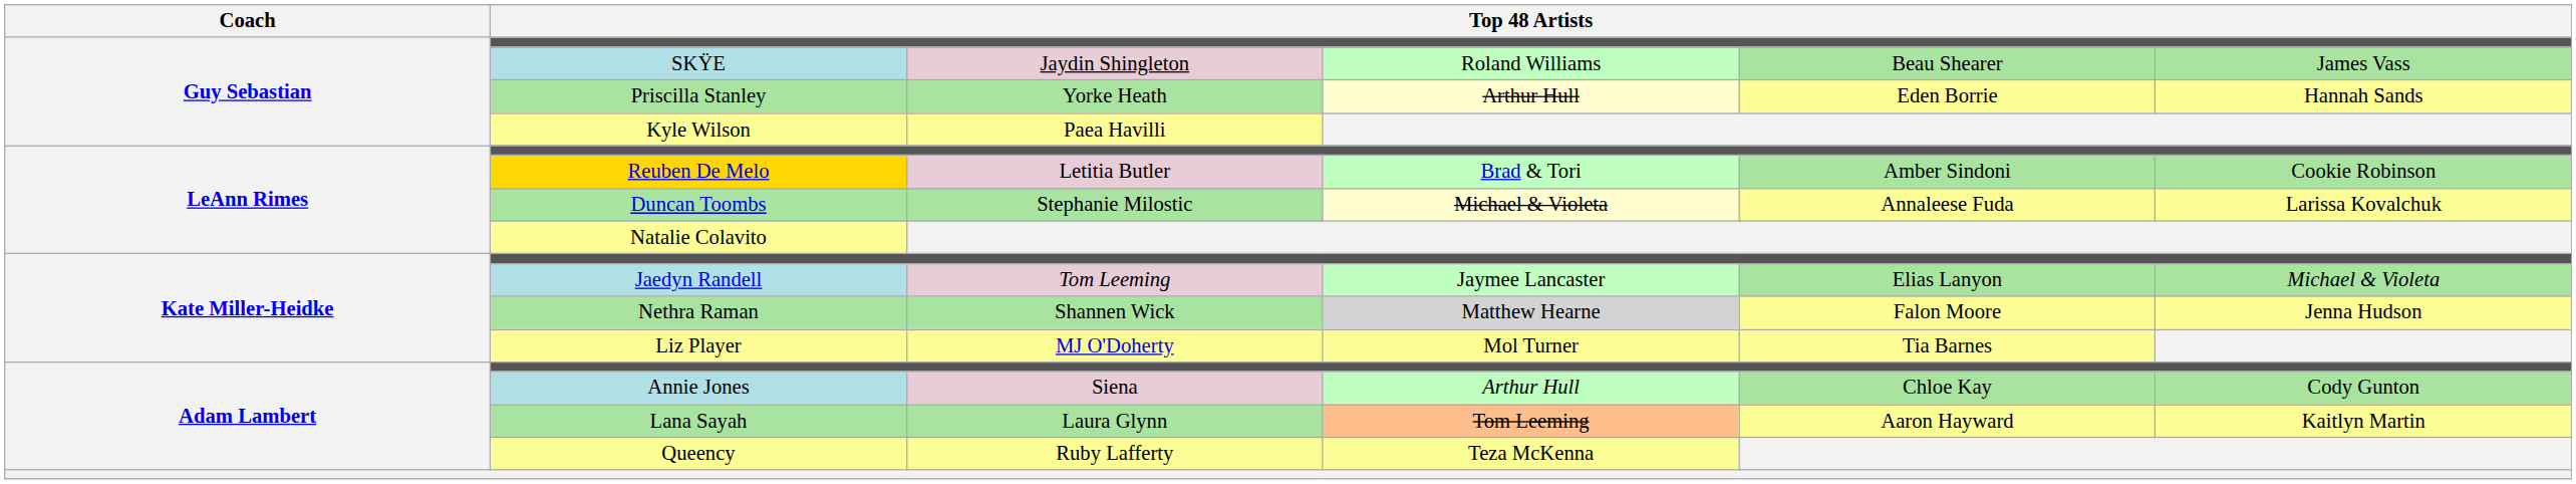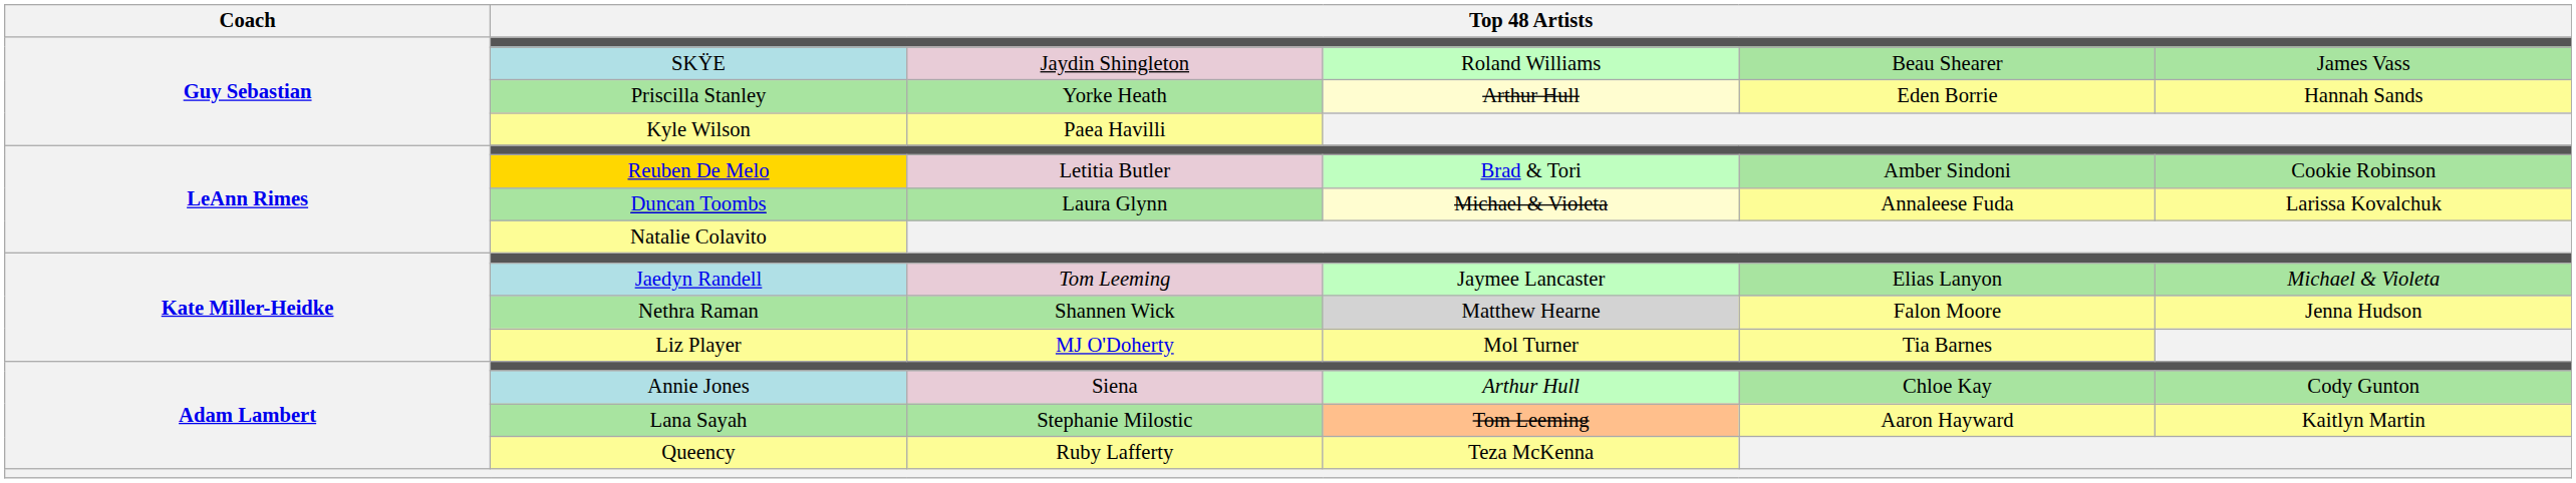Duncan Toombs | column 3: Stephanie Milostic -> Laura Glynn
Lana Sayah | column 3: Laura Glynn -> Stephanie Milostic
